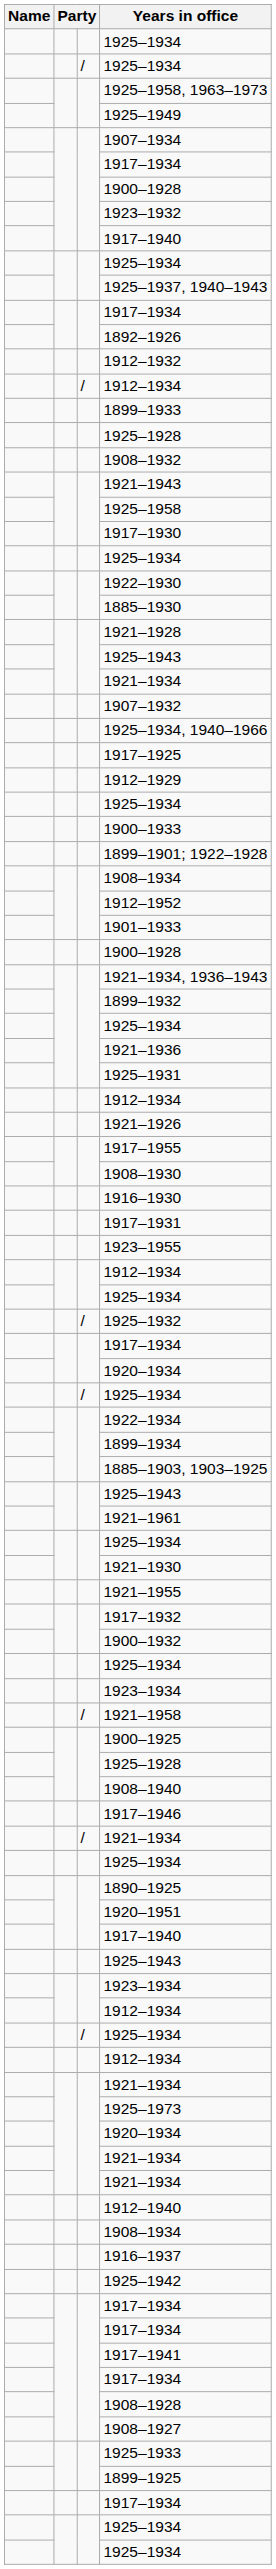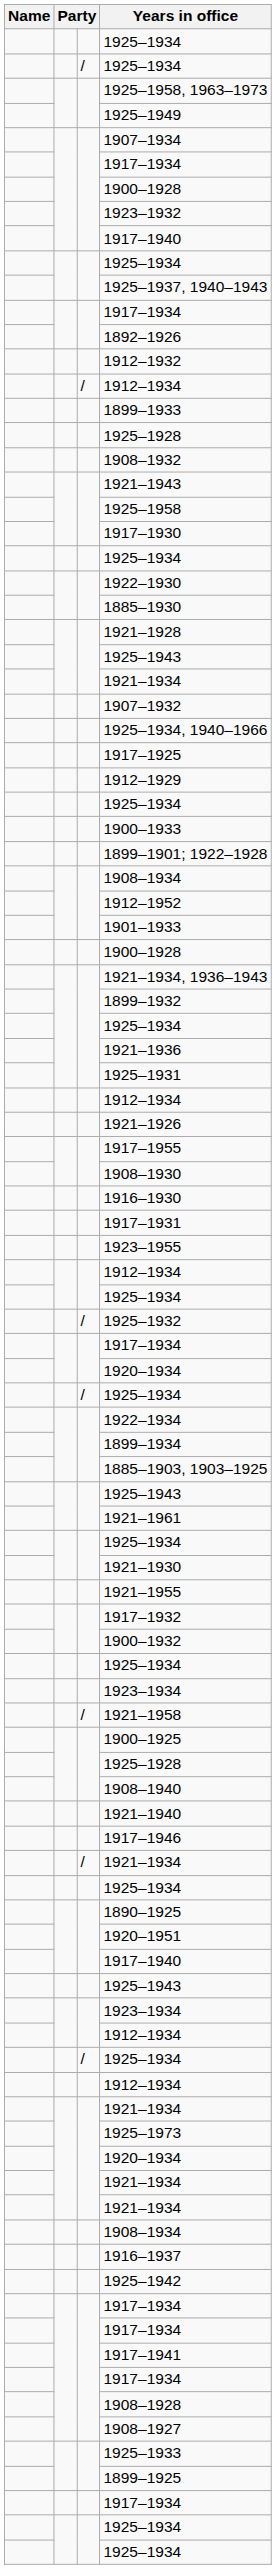+ row: 1921–1940
- row: 1912–1940
